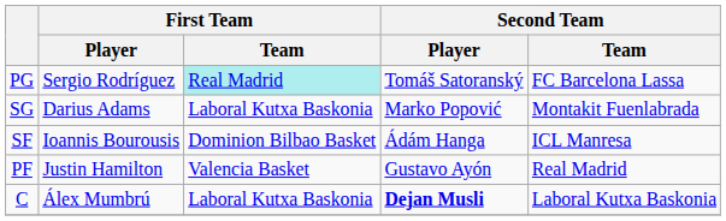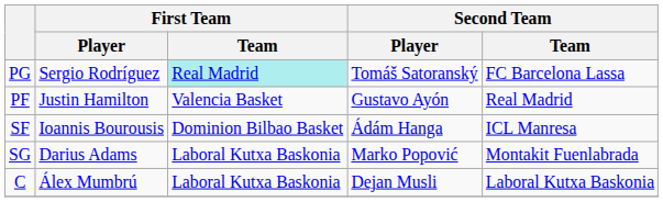rows swapped: SG <-> PF
C | Second Team / Player: bold -> normal
